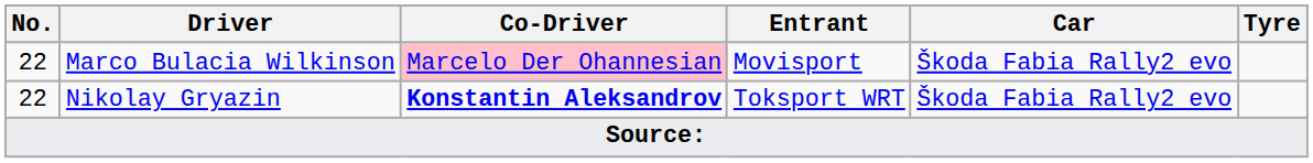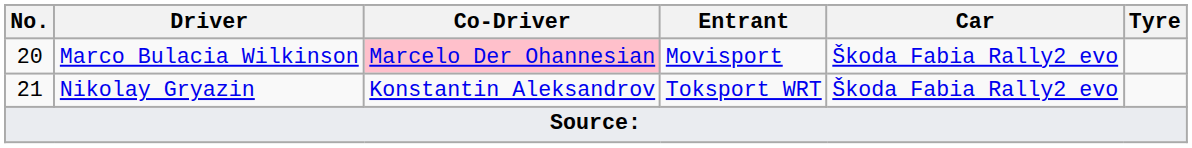Marco Bulacia Wilkinson | No.: 22 -> 20
Nikolay Gryazin | No.: 22 -> 21
Nikolay Gryazin | Co-Driver: bold -> normal
